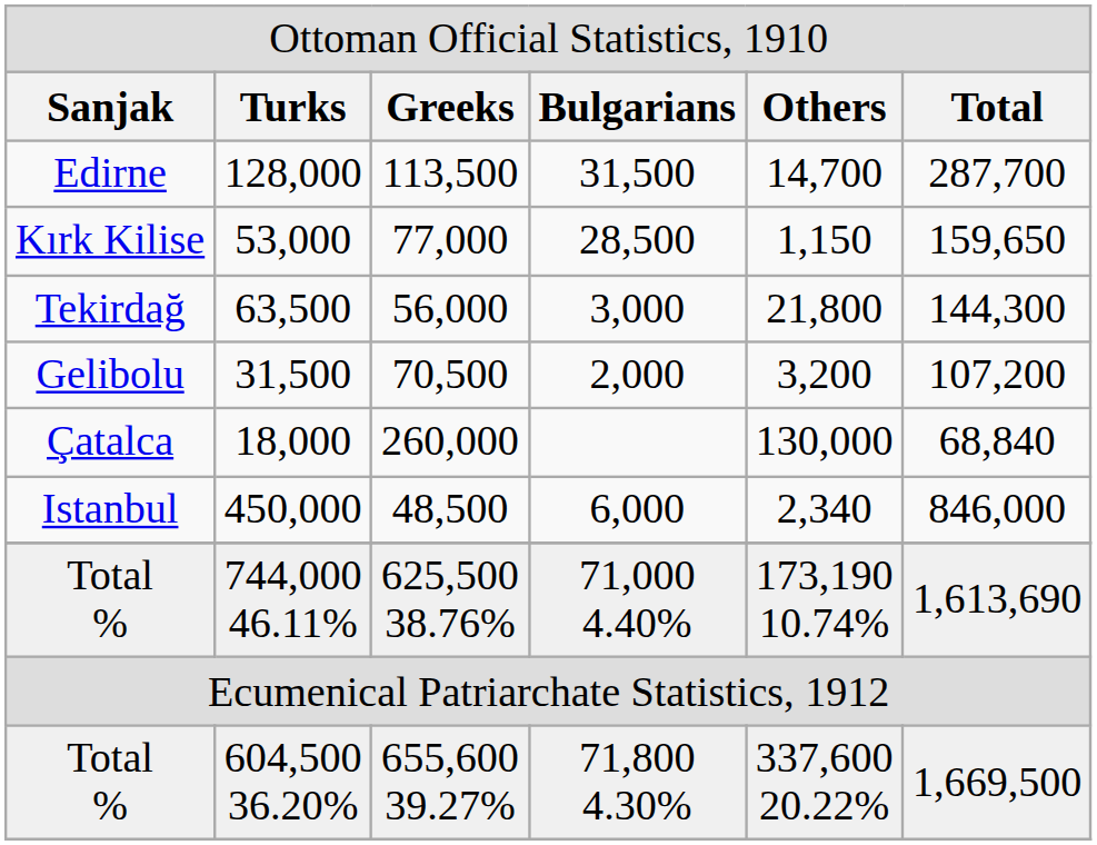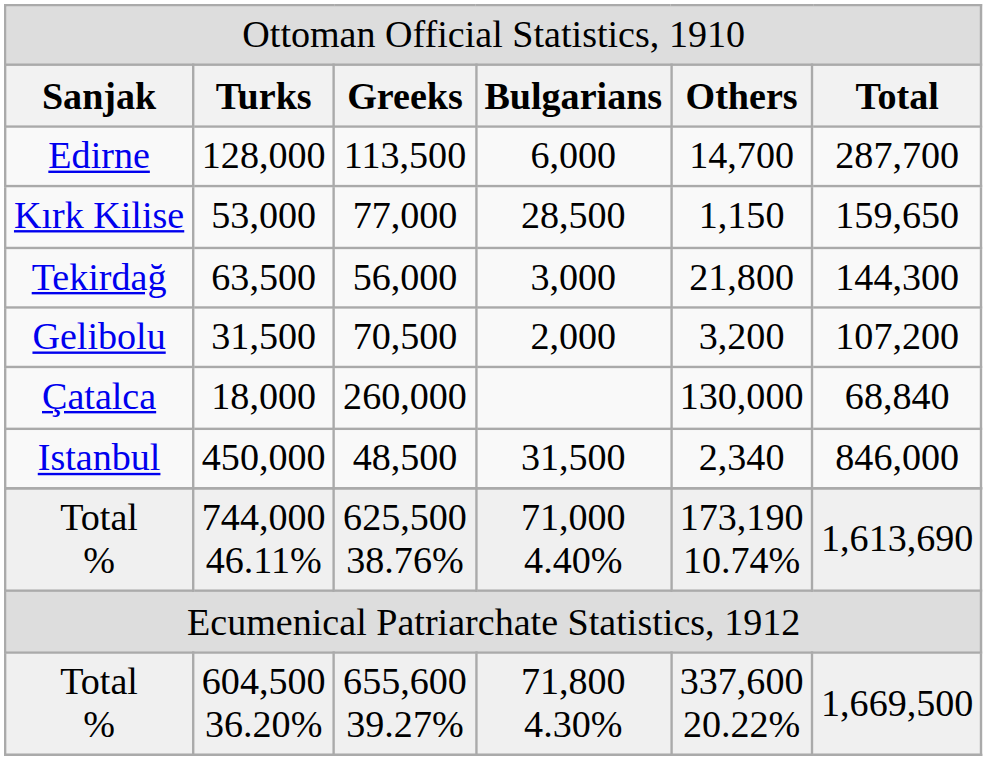128,000 | column 4: 31,500 -> 6,000
450,000 | column 4: 6,000 -> 31,500
